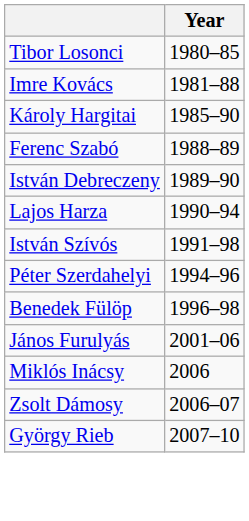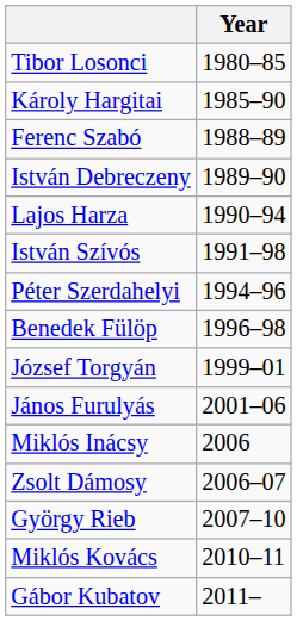- row: Imre Kovács | 1981–88
+ row: József Torgyán | 1999–01
+ row: Miklós Kovács | 2010–11
+ row: Gábor Kubatov | 2011–
